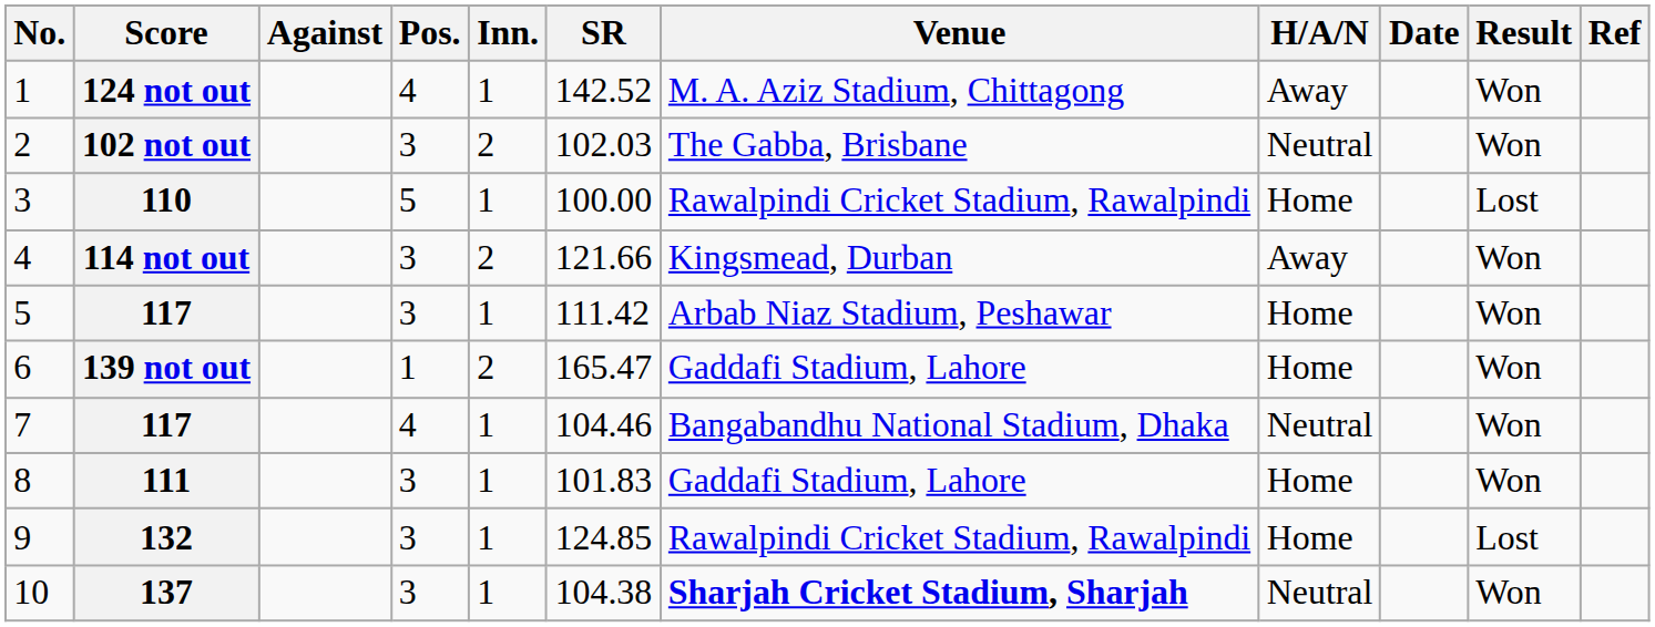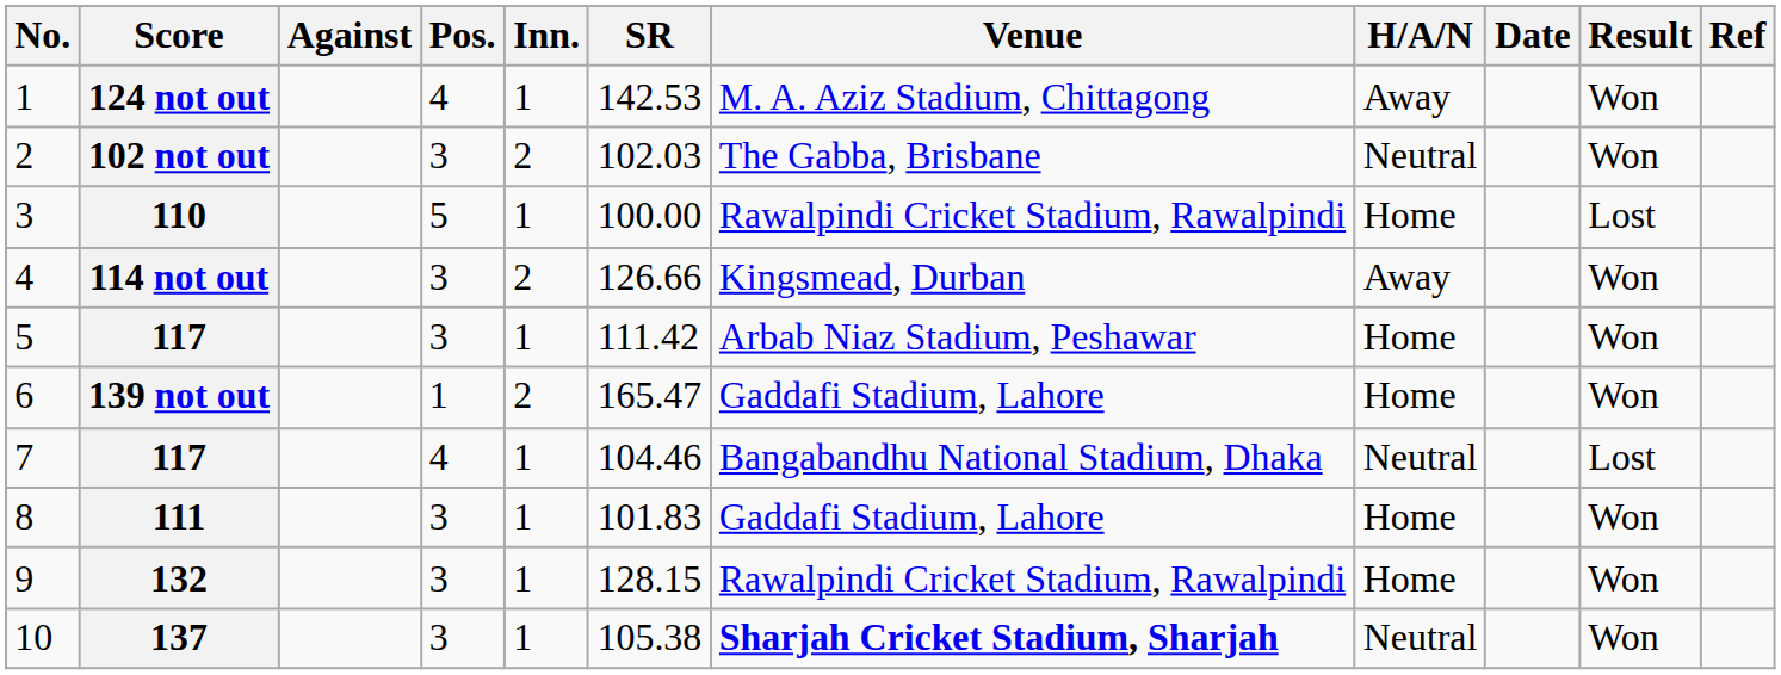124 not out | SR: 142.52 -> 142.53
114 not out | SR: 121.66 -> 126.66
7 / 117 | Result: Won -> Lost
132 | SR: 124.85 -> 128.15
132 | Result: Lost -> Won
137 | SR: 104.38 -> 105.38
